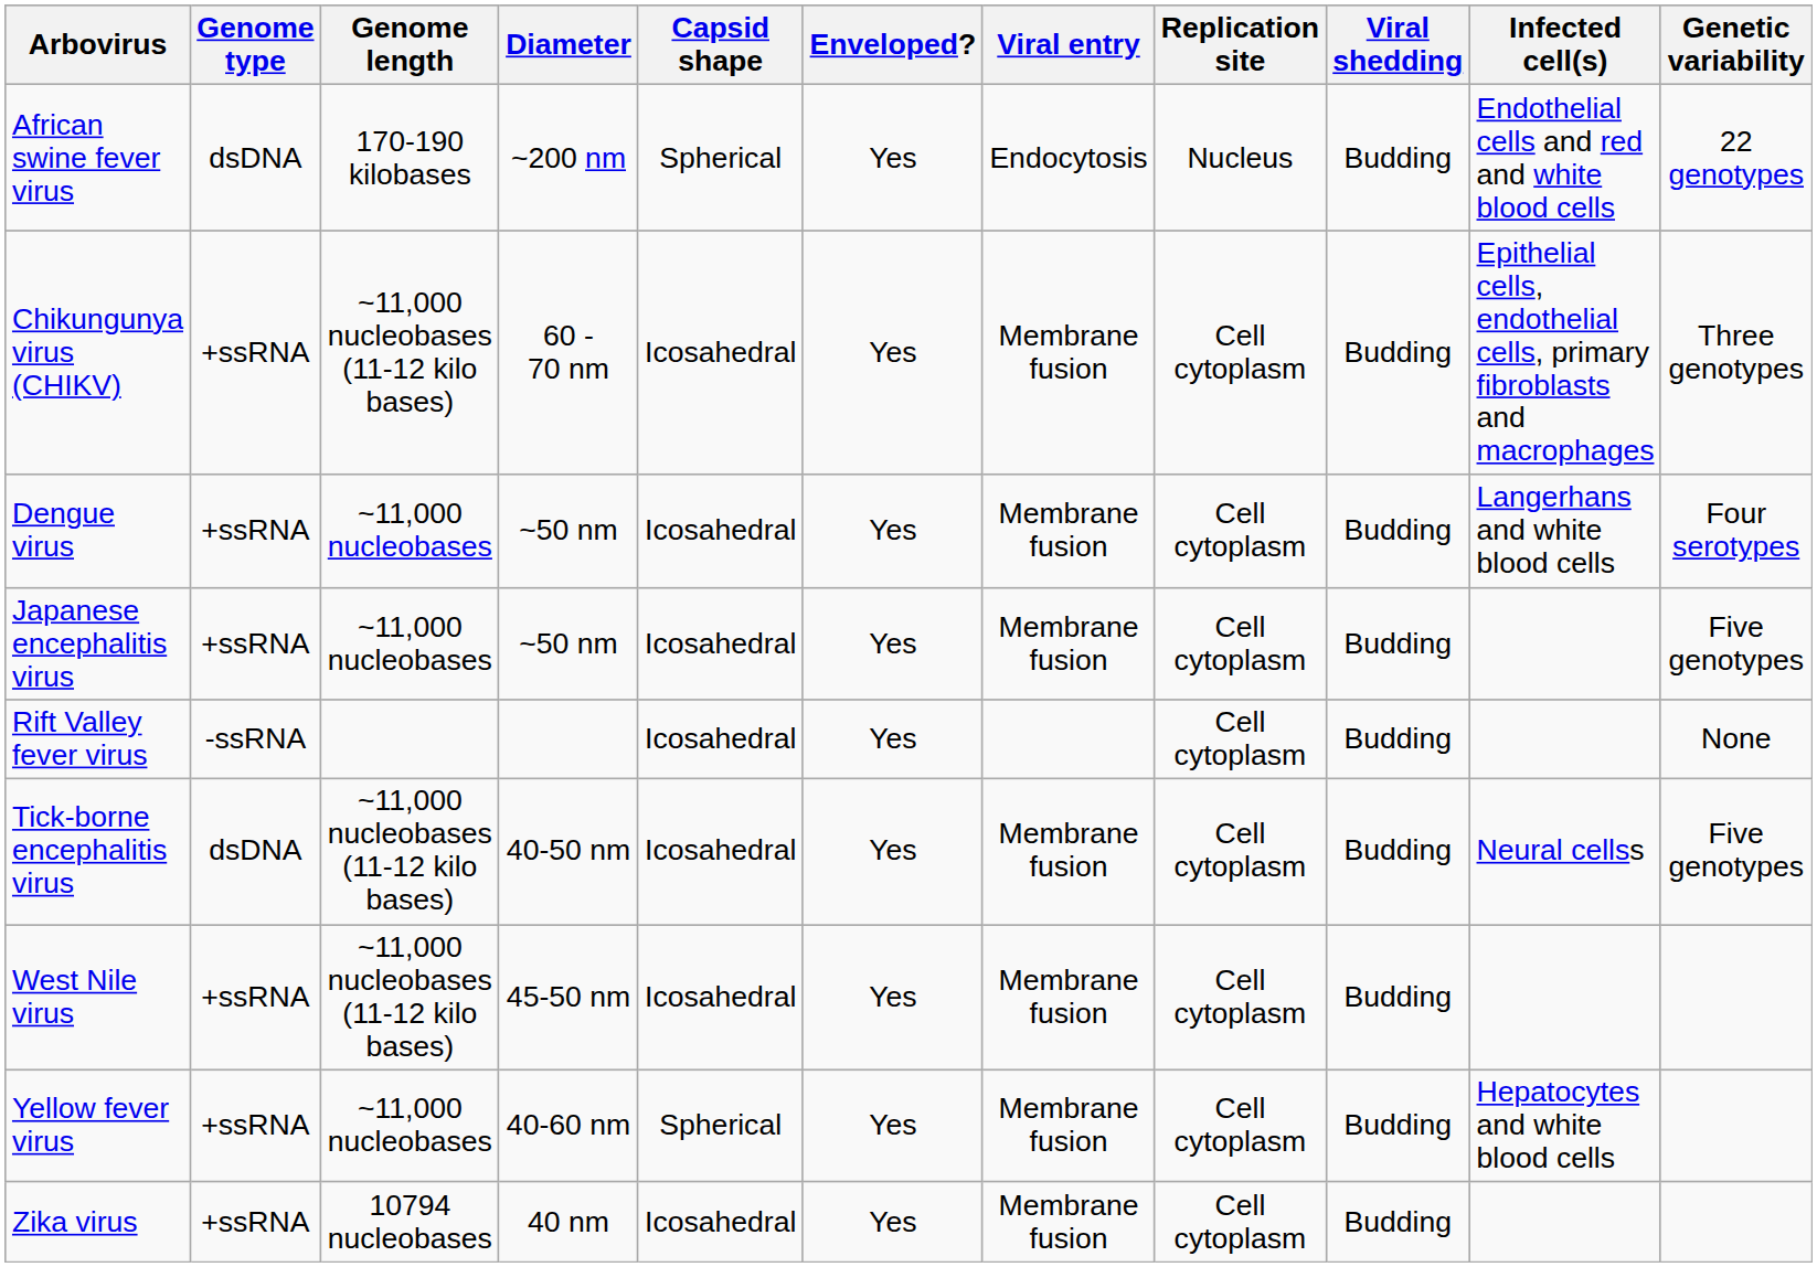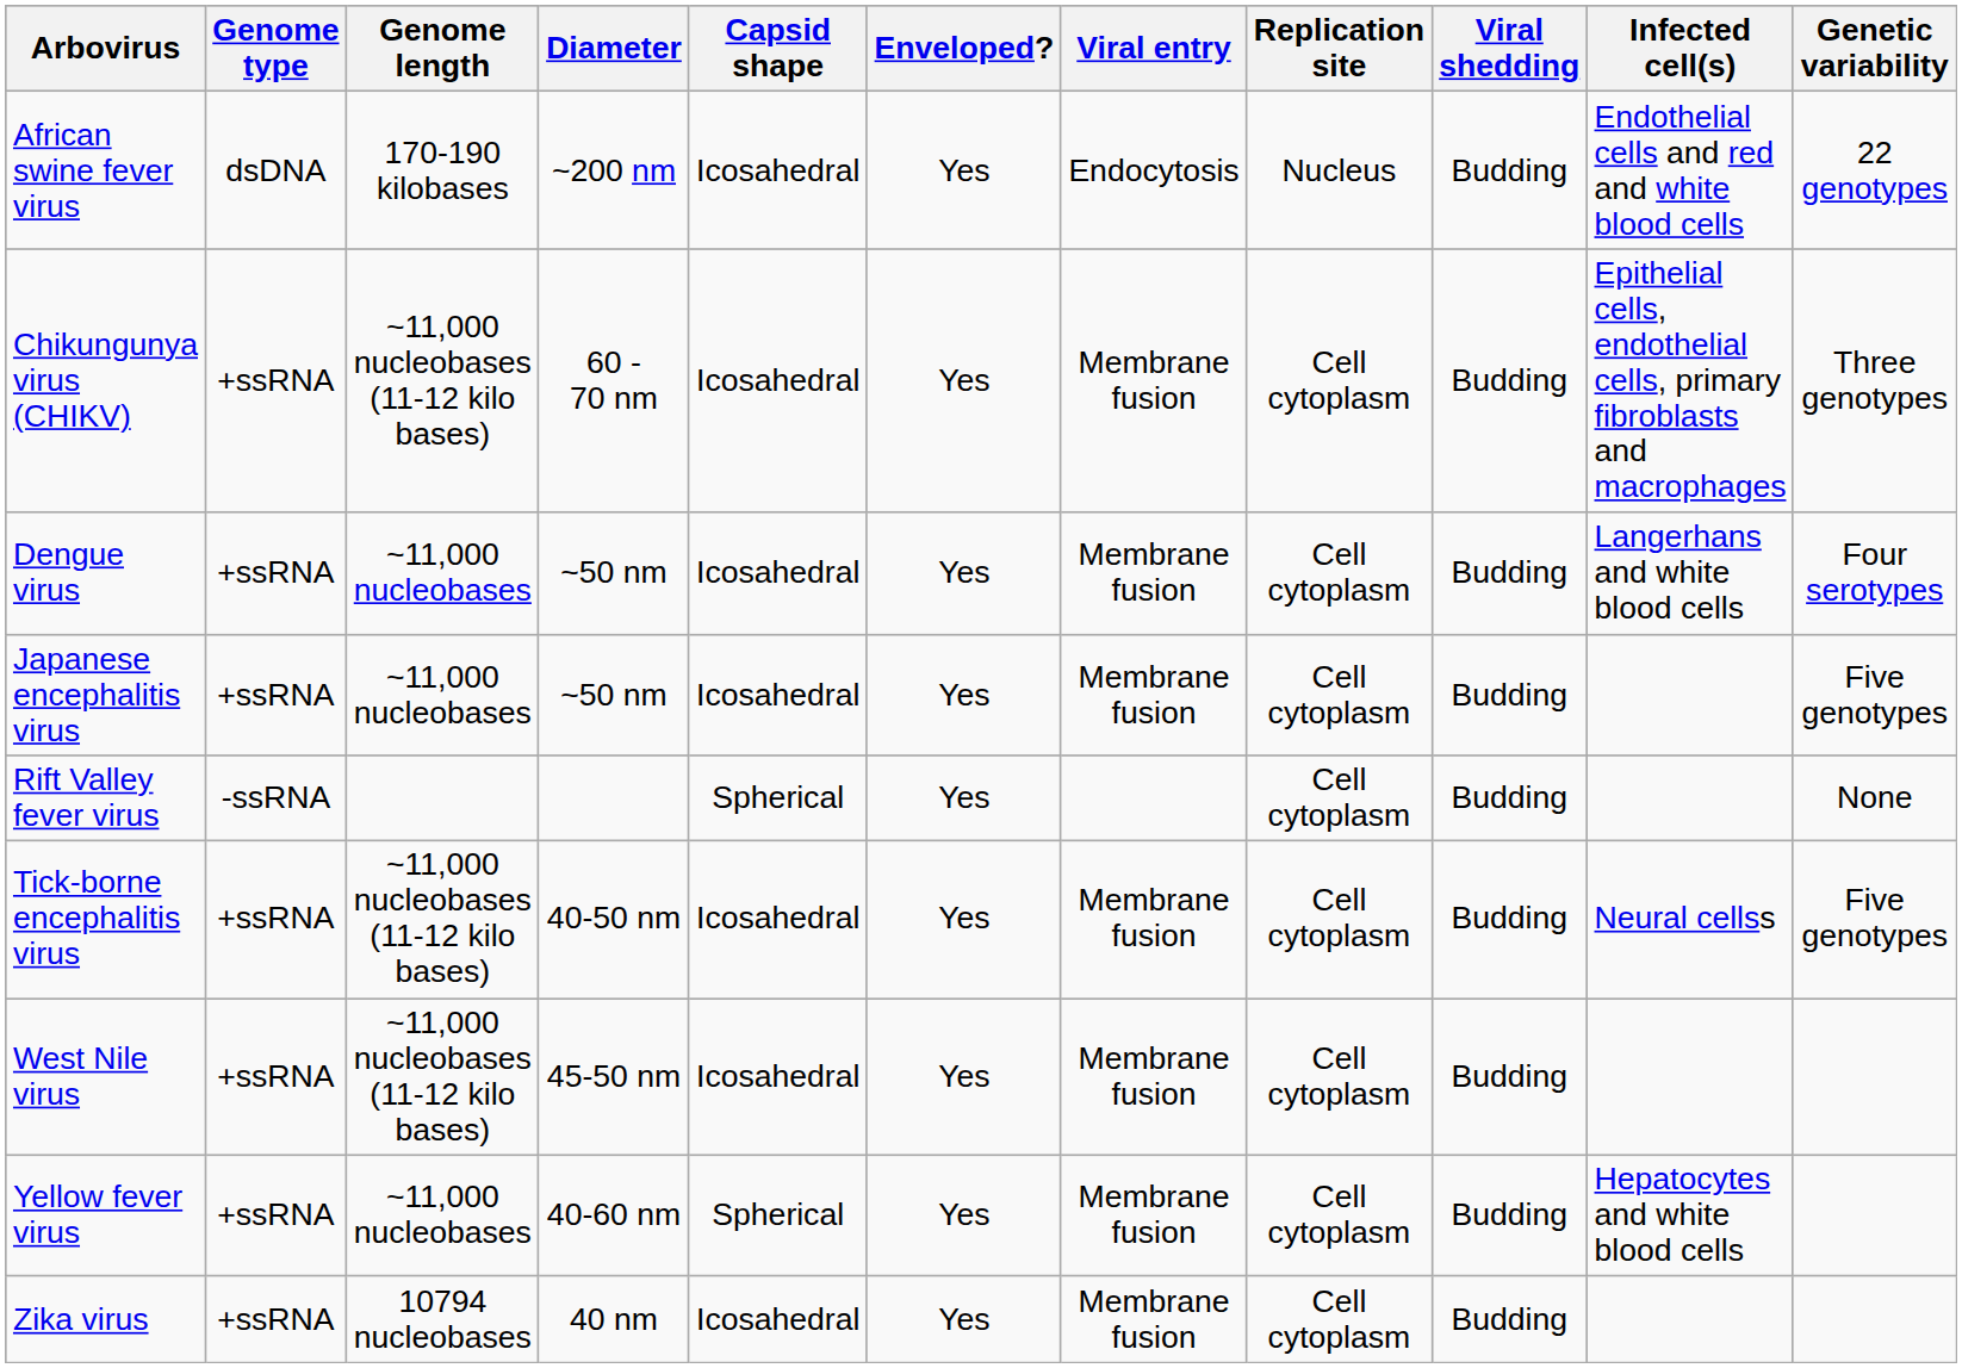African swine fever virus | Capsid shape: Spherical -> Icosahedral
Rift Valley fever virus | Capsid shape: Icosahedral -> Spherical
Tick-borne encephalitis virus | Genome type: dsDNA -> +ssRNA
